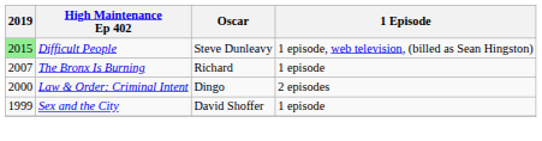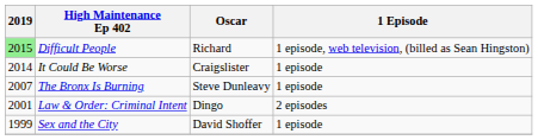Difficult People | Oscar: Steve Dunleavy -> Richard
+ row: 2014 | It Could Be Worse | Craigslister | 1 episode
The Bronx Is Burning | Oscar: Richard -> Steve Dunleavy
Law & Order: Criminal Intent | 2019: 2000 -> 2001
